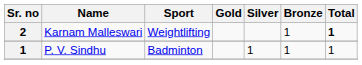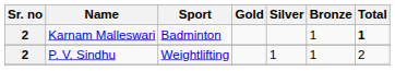Karnam Malleswari | Sport: Weightlifting -> Badminton
P. V. Sindhu | Sr. no: 1 -> 2
P. V. Sindhu | Sport: Badminton -> Weightlifting
P. V. Sindhu | Total: 1 -> 2
